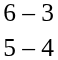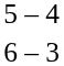rows swapped: 6 – 3 <-> 5 – 4
